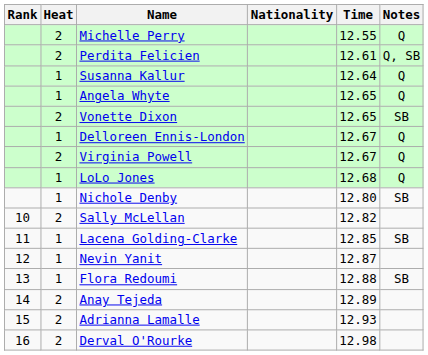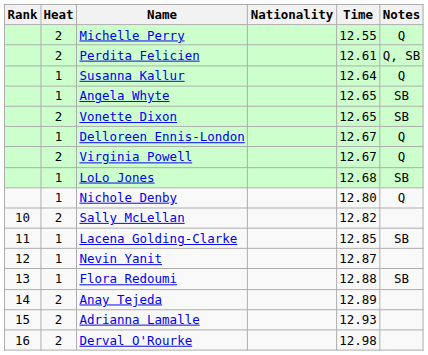Angela Whyte | Notes: Q -> SB
LoLo Jones | Notes: Q -> SB
Nichole Denby | Notes: SB -> Q
